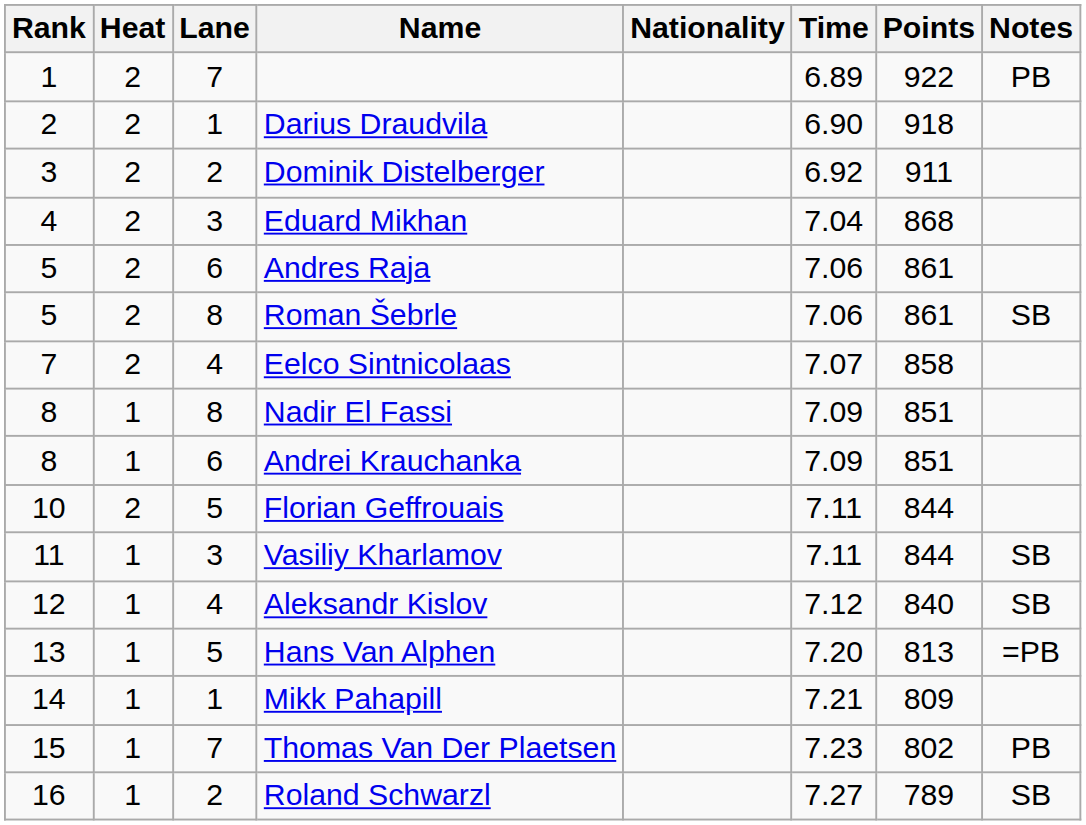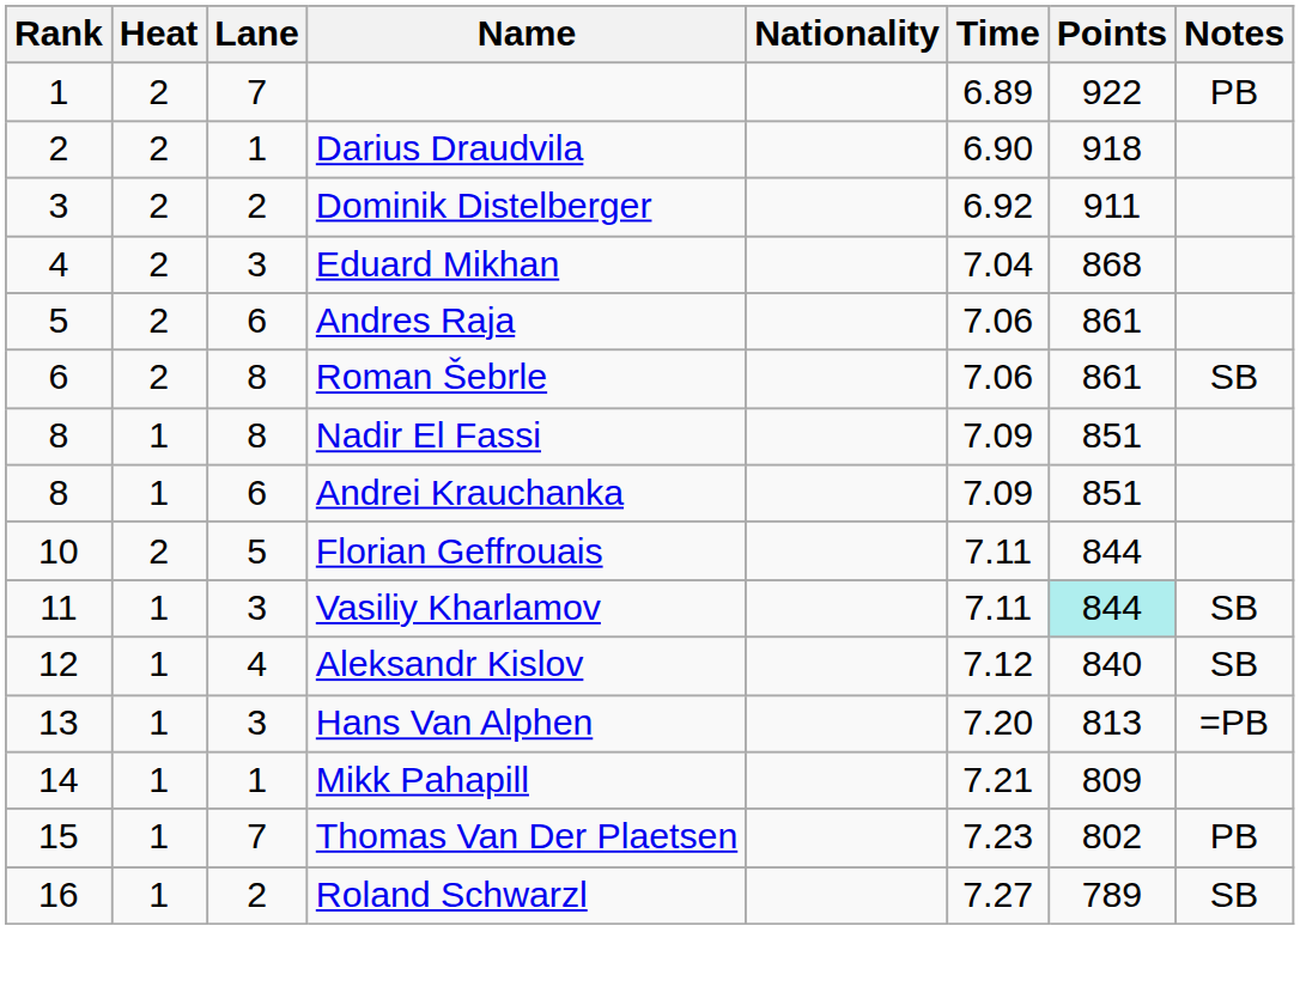Roman Šebrle | Rank: 5 -> 6
- row: 7 | 2 | 4 | Eelco Sintnicolaas | 7.07 | 858
Vasiliy Kharlamov | Points: no background -> paleturquoise background
Hans Van Alphen | Lane: 5 -> 3
